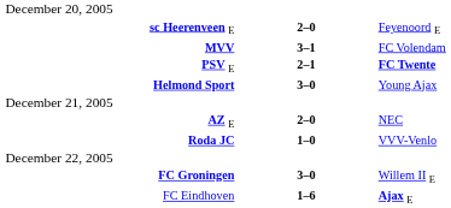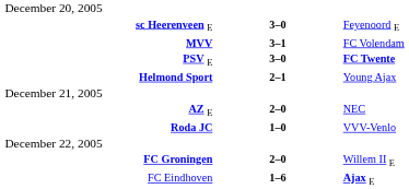sc Heerenveen E | column 2: 2–0 -> 3–0
PSV E | column 2: 2–1 -> 3–0
Helmond Sport | column 2: 3–0 -> 2–1
FC Groningen | column 2: 3–0 -> 2–0
